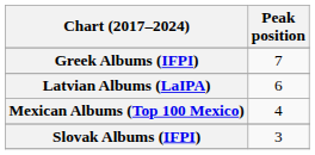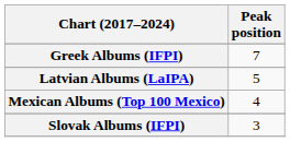Latvian Albums (LaIPA) | Peak position: 6 -> 5
